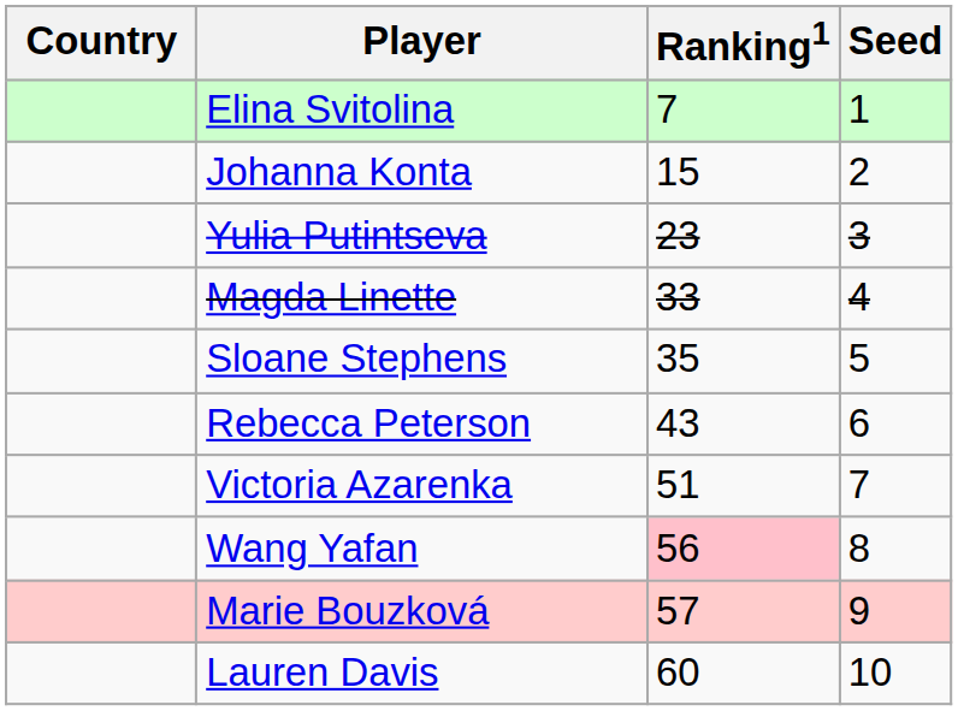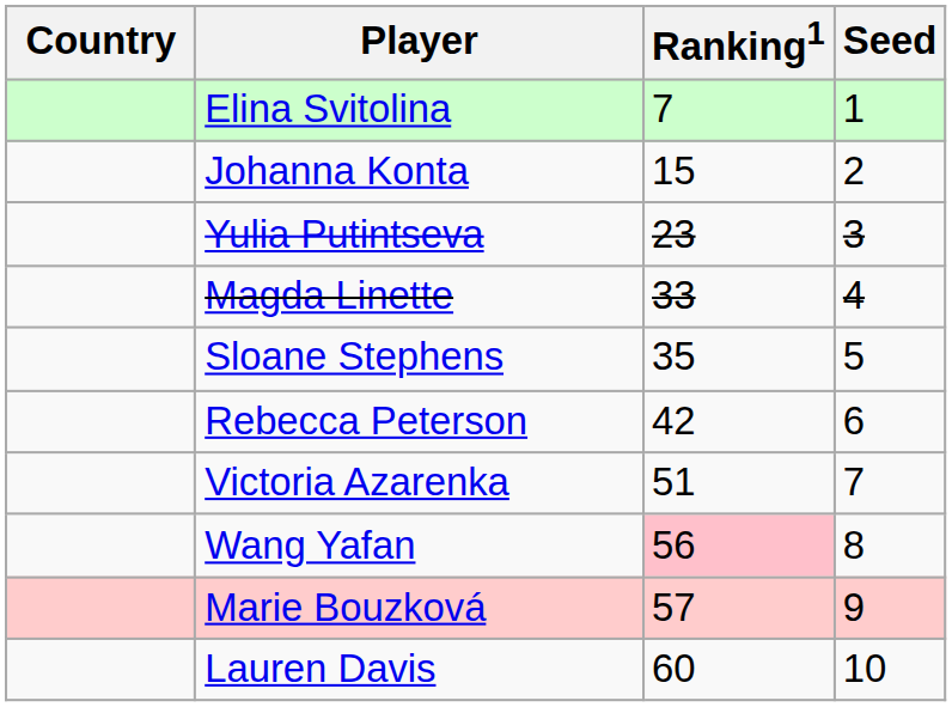Rebecca Peterson | Ranking1: 43 -> 42
